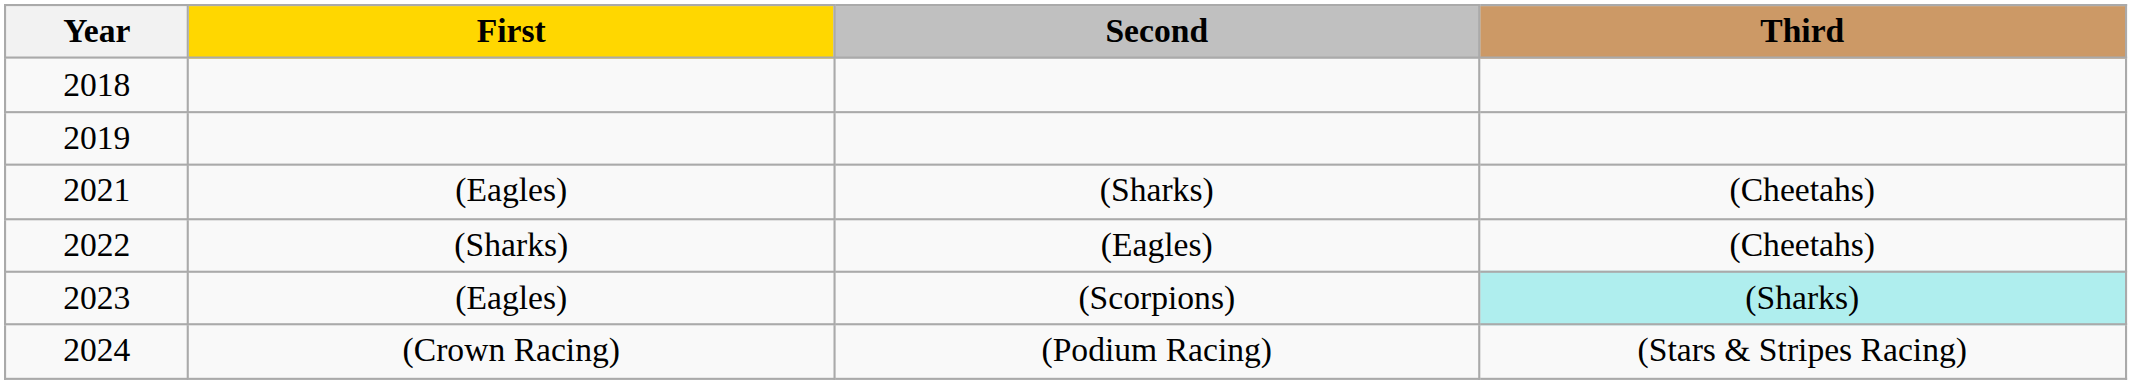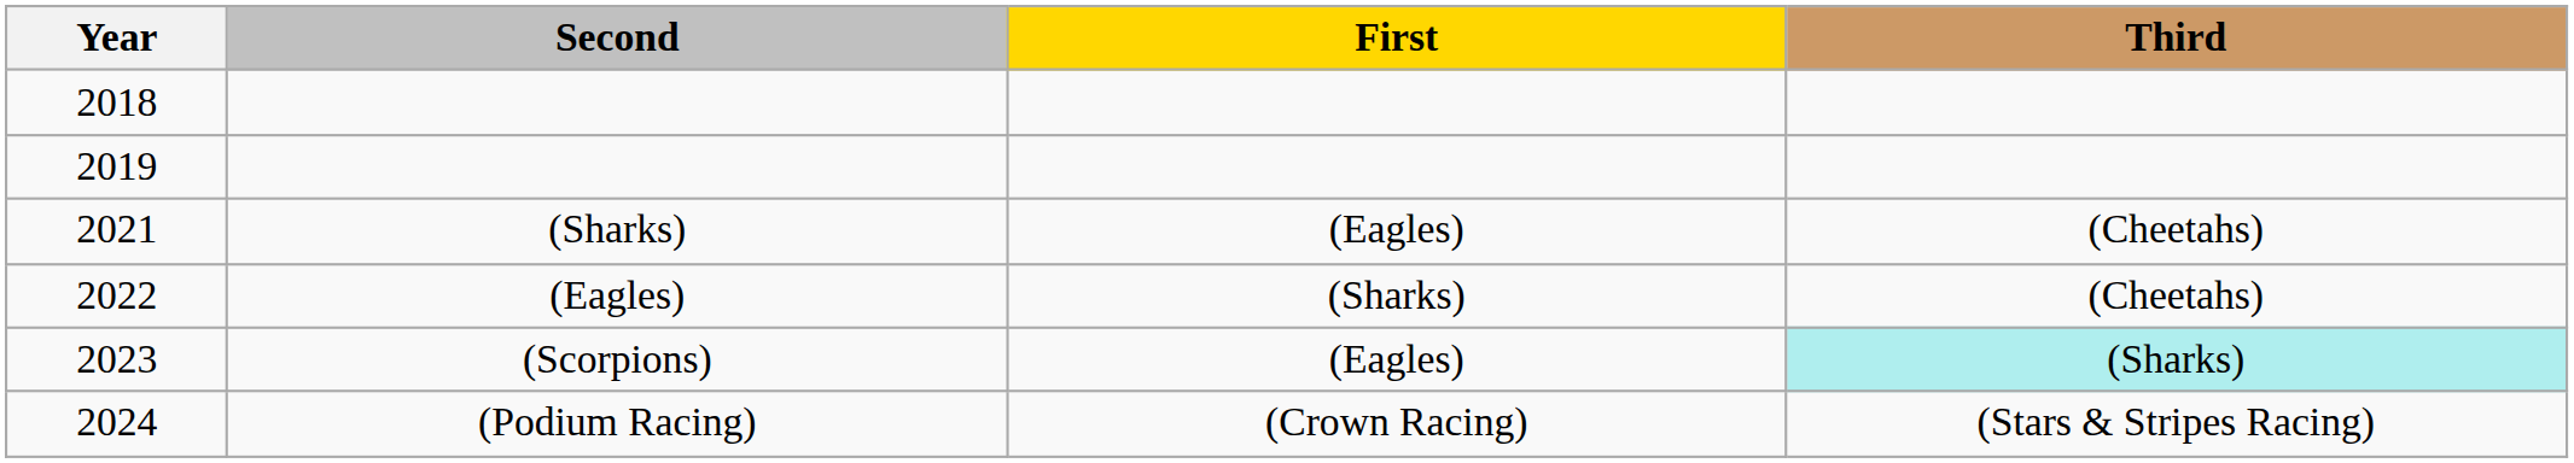columns swapped: First <-> Second
